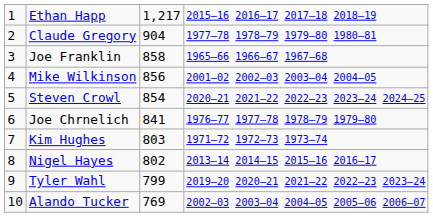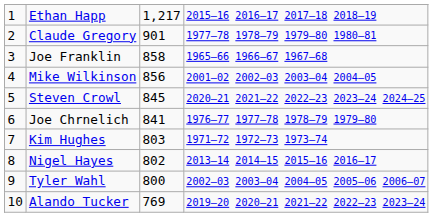Claude Gregory | column 3: 904 -> 901
Steven Crowl | column 3: 854 -> 845
Tyler Wahl | column 3: 799 -> 800
Tyler Wahl | column 4: 2019–20 2020–21 2021–22 2022–23 2023–24 -> 2002–03 2003–04 2004–05 2005–06 2006–07
Alando Tucker | column 4: 2002–03 2003–04 2004–05 2005–06 2006–07 -> 2019–20 2020–21 2021–22 2022–23 2023–24
